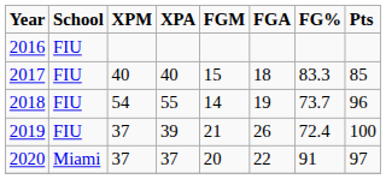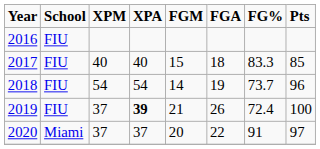2018 | XPA: 55 -> 54
2019 | XPA: normal -> bold
